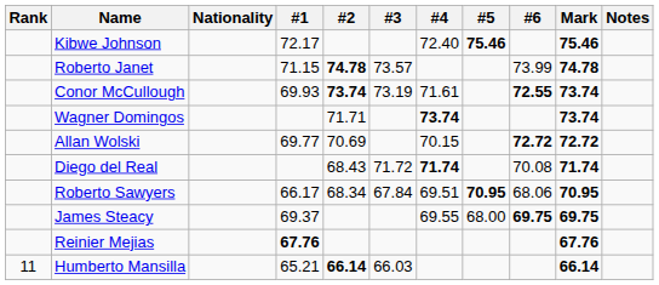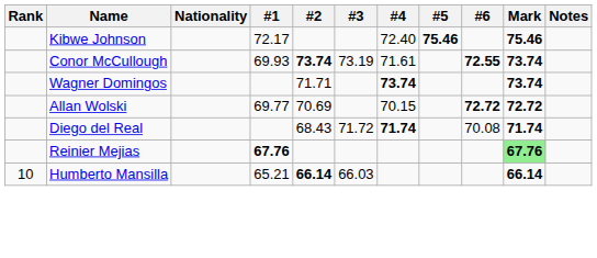- row: Roberto Janet | 71.15 | 74.78 | 73.57 | 73.99 | 74.78
- row: Roberto Sawyers | 66.17 | 68.34 | 67.84 | 69.51 | 70.95 | 68.06 | 70.95
- row: James Steacy | 69.37 | 69.55 | 68.00 | 69.75 | 69.75
Reinier Mejias | Mark: no background -> lightgreen background
Humberto Mansilla | Rank: 11 -> 10
